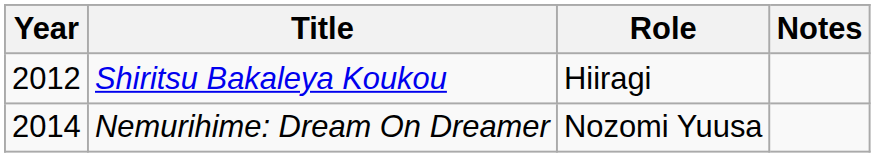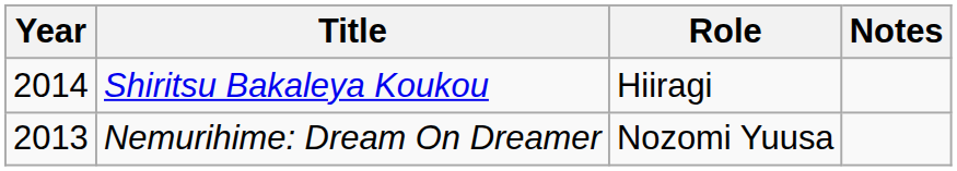Shiritsu Bakaleya Koukou | Year: 2012 -> 2014
Nemurihime: Dream On Dreamer | Year: 2014 -> 2013
